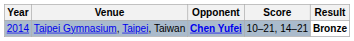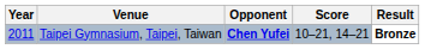Taipei Gymnasium, Taipei, Taiwan | Year: 2014 -> 2011
